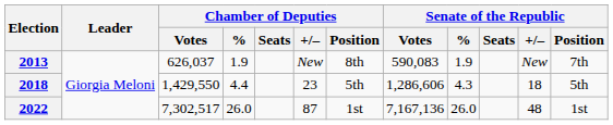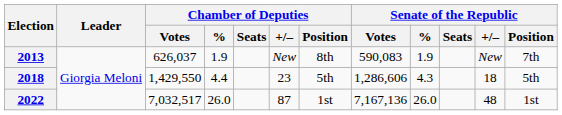2022 | Chamber of Deputies / Votes: 7,302,517 -> 7,032,517
